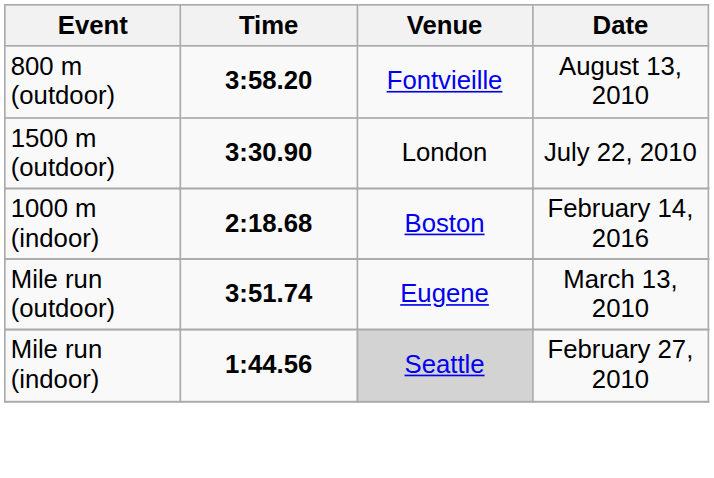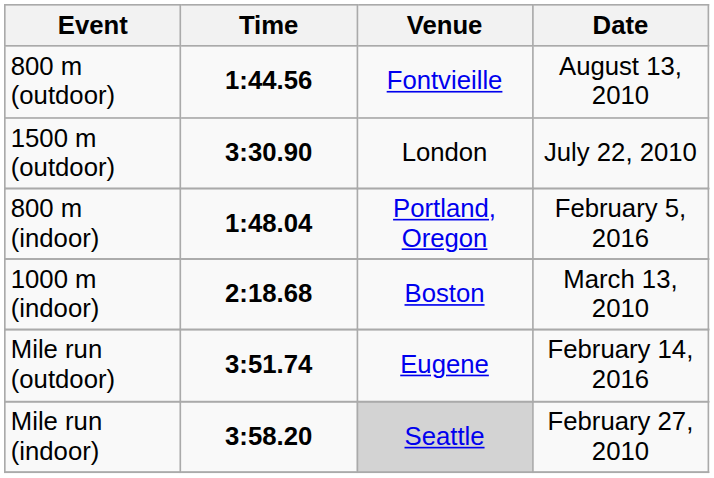800 m (outdoor) | Time: 3:58.20 -> 1:44.56
+ row: 800 m (indoor) | 1:48.04 | Portland, Oregon | February 5, 2016
1000 m (indoor) | Date: February 14, 2016 -> March 13, 2010
Mile run (outdoor) | Date: March 13, 2010 -> February 14, 2016
Mile run (indoor) | Time: 1:44.56 -> 3:58.20
